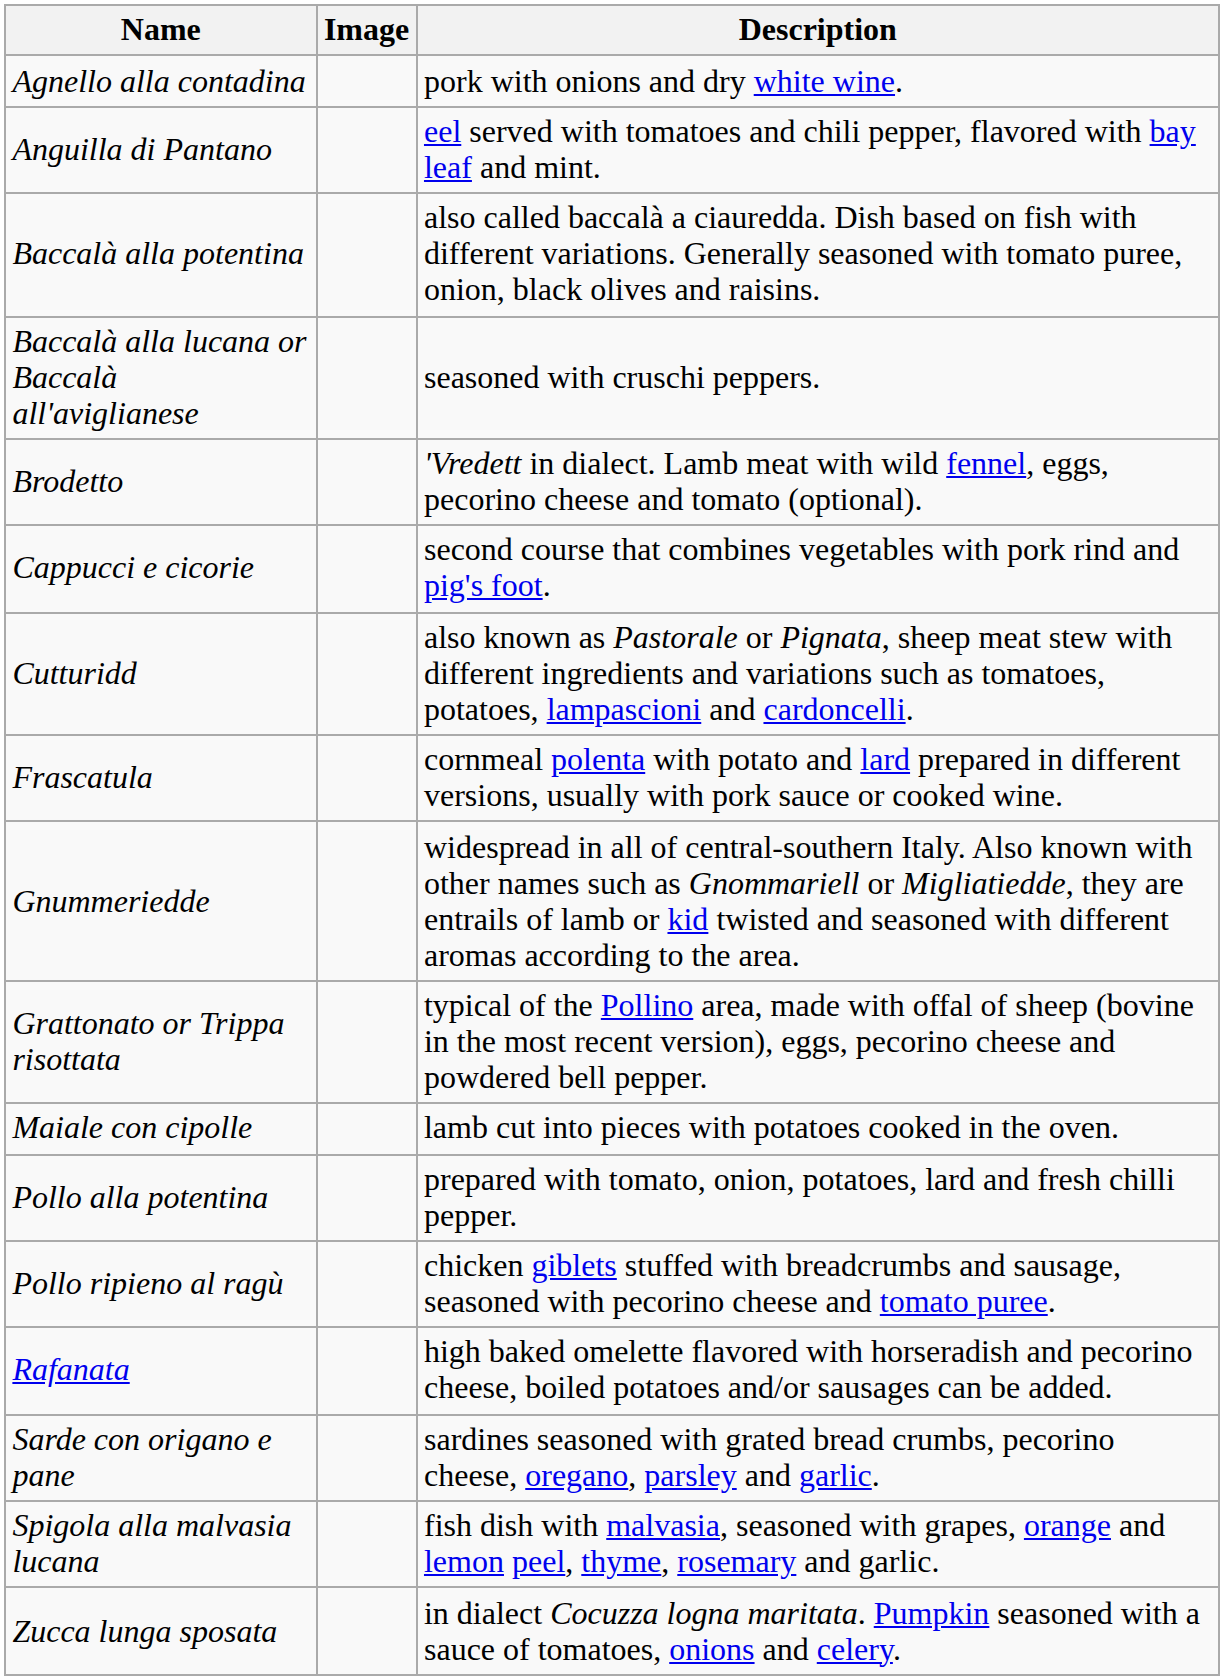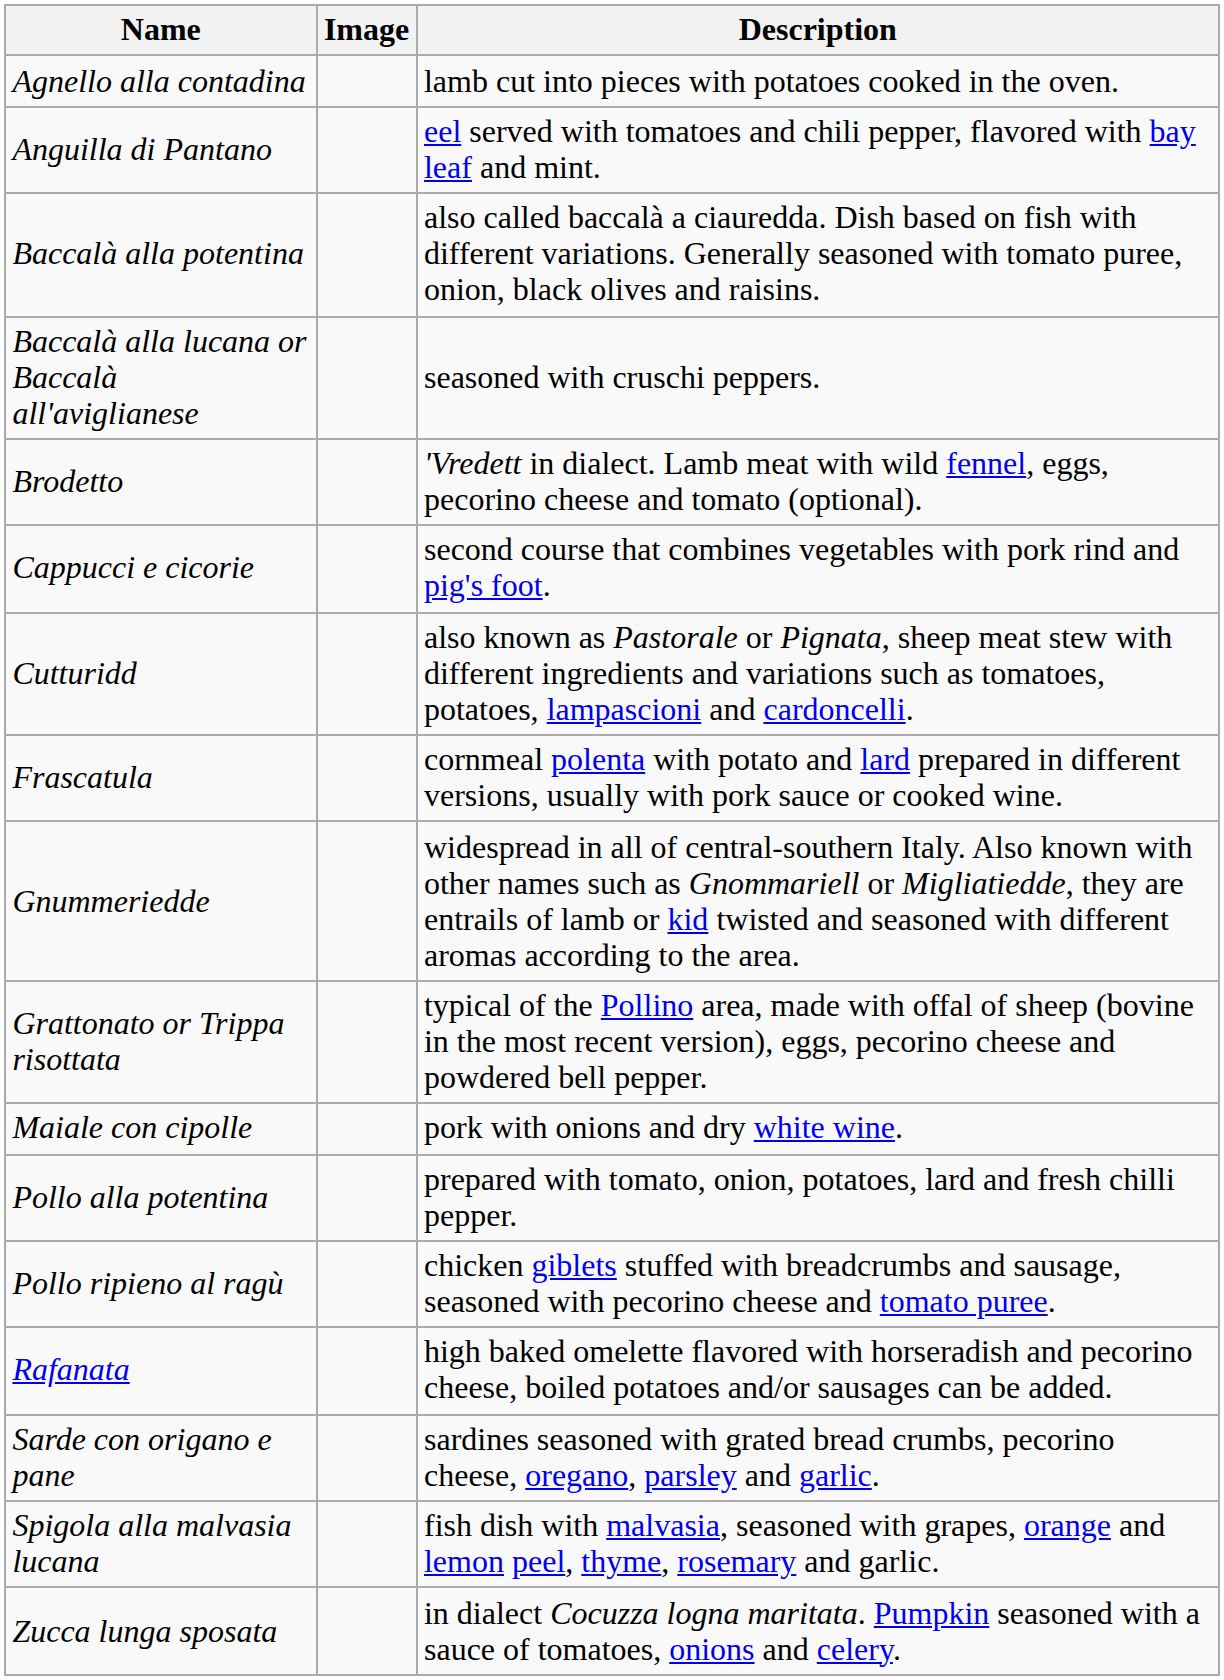Agnello alla contadina | Description: pork with onions and dry white wine. -> lamb cut into pieces with potatoes cooked in the oven.
Maiale con cipolle | Description: lamb cut into pieces with potatoes cooked in the oven. -> pork with onions and dry white wine.
